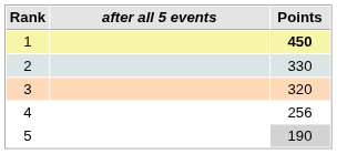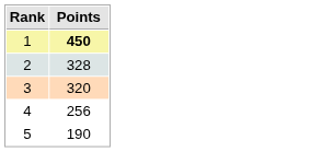- column: after all 5 events
2 | Points: 330 -> 328
5 | Points: lightgrey background -> no background
